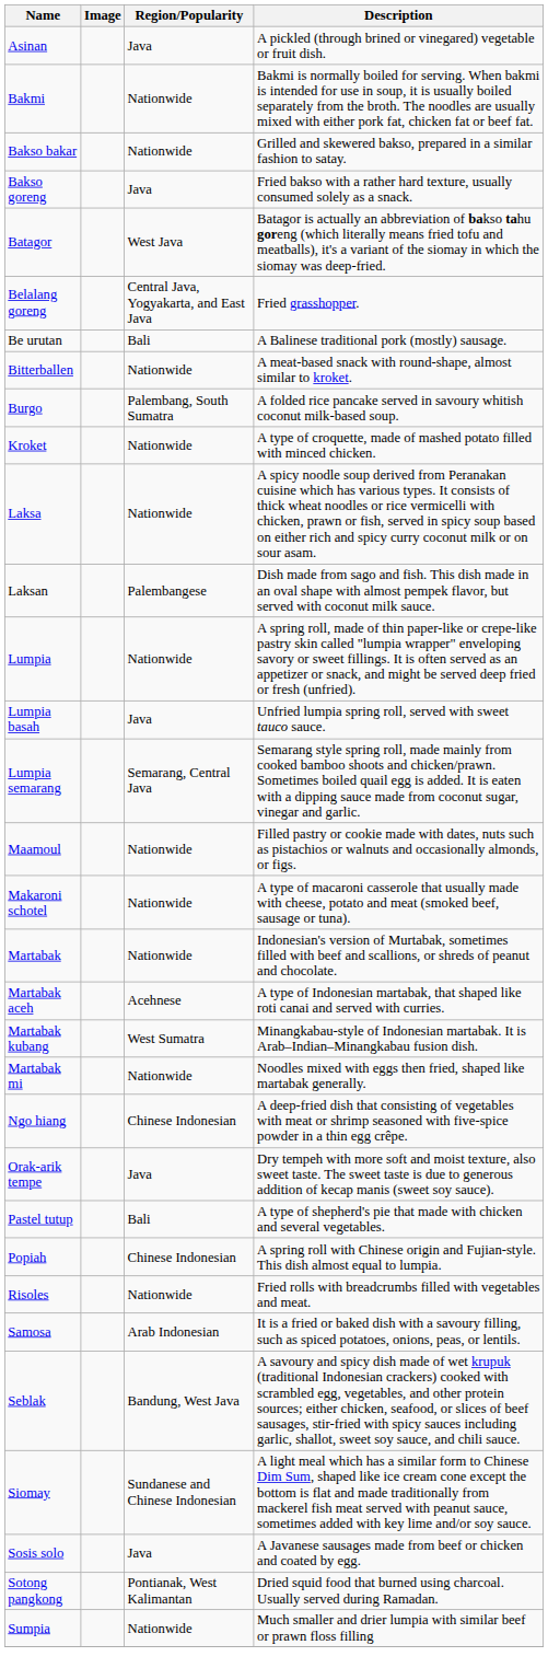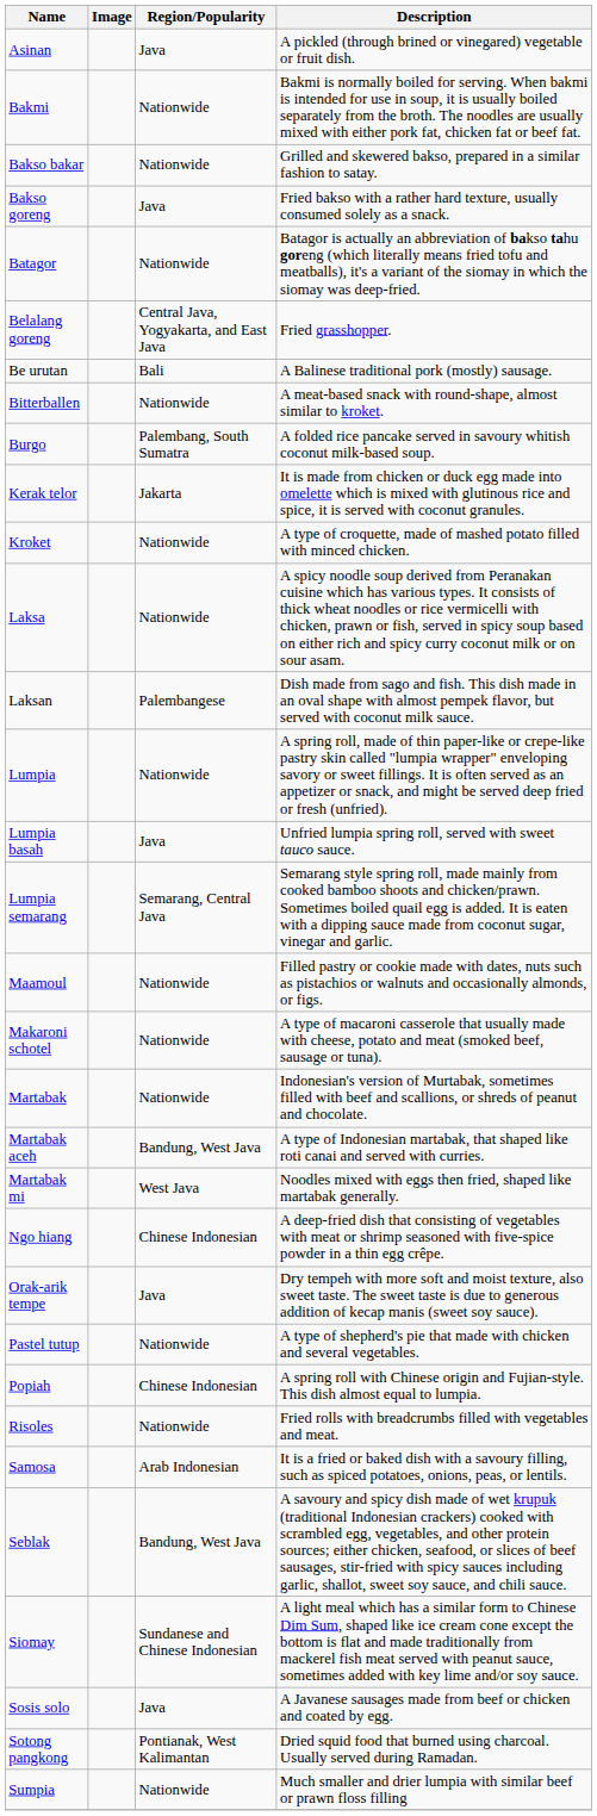Batagor | Region/Popularity: West Java -> Nationwide
+ row: Kerak telor | Jakarta | It is made from chicken or duck egg made into omelette which is mixed with glutinous rice and spice, it is served with coconut granules.
Martabak aceh | Region/Popularity: Acehnese -> Bandung, West Java
- row: Martabak kubang | West Sumatra | Minangkabau-style of Indonesian martabak. It is Arab–Indian–Minangkabau fusion dish.
Martabak mi | Region/Popularity: Nationwide -> West Java
Pastel tutup | Region/Popularity: Bali -> Nationwide
